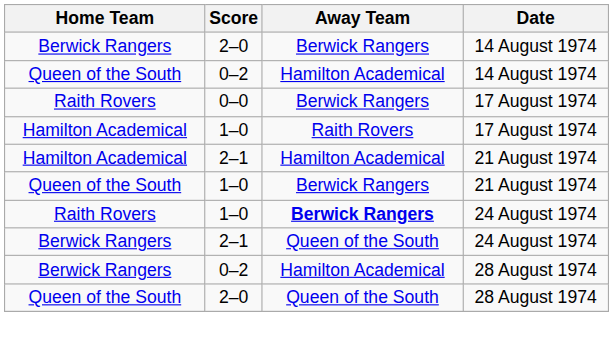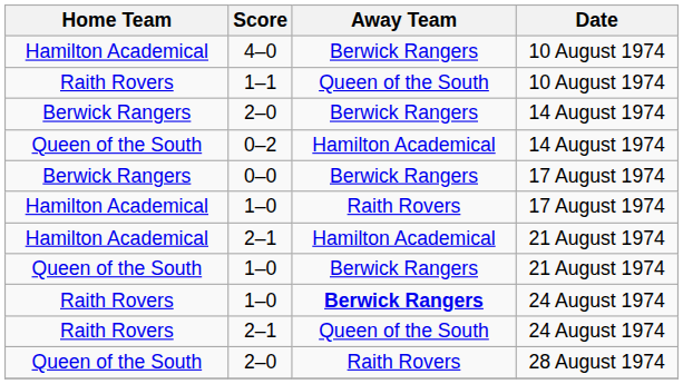+ row: Hamilton Academical | 4–0 | Berwick Rangers | 10 August 1974
+ row: Raith Rovers | 1–1 | Queen of the South | 10 August 1974
0–0 | Home Team: Raith Rovers -> Berwick Rangers
2–1 / 24 August 1974 | Home Team: Berwick Rangers -> Raith Rovers
- row: Berwick Rangers | 0–2 | Hamilton Academical | 28 August 1974
2–0 / 28 August 1974 | Away Team: Queen of the South -> Raith Rovers
